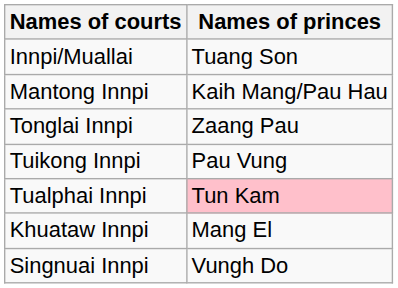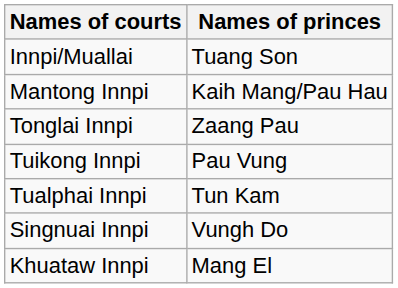Tualphai Innpi | Names of princes: pink background -> no background
rows swapped: Singnuai Innpi <-> Khuataw Innpi
